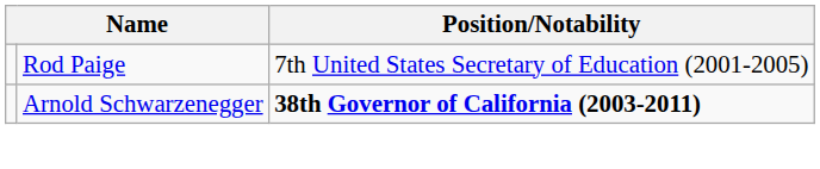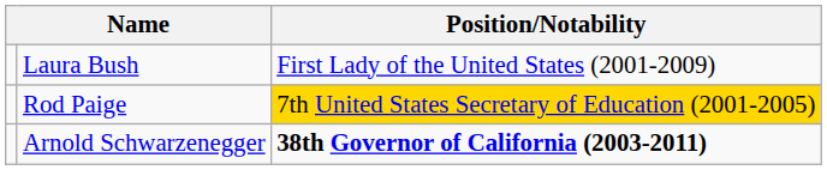+ row: Laura Bush | First Lady of the United States (2001-2009)
Rod Paige | Position/Notability: no background -> gold background
